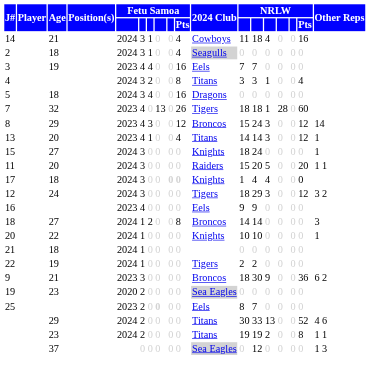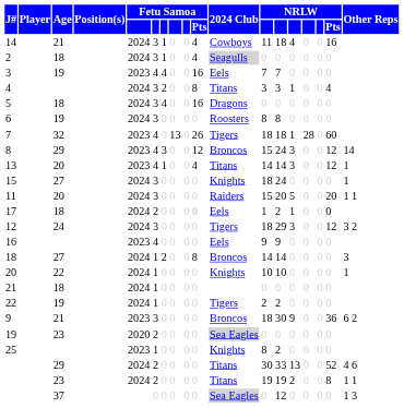+ row: 6 | 19 | 2024 | 3 | 0 | 0 | 0 | 0 | Roosters | 8 | 8 | 0 | 0 | 0 | 0
17 | column 6: 3 -> 2
17 | column 9: bold -> normal
17 | 2024 Club: Knights -> Eels
17 | column 13: 4 -> 2
17 | column 14: 4 -> 1
25 | column 6: 2 -> 1
25 | column 8: bold -> normal
25 | 2024 Club: Eels -> Knights
25 | column 13: 7 -> 2
